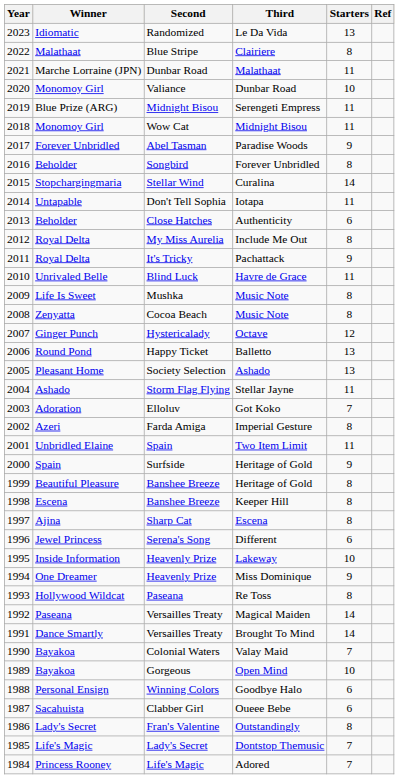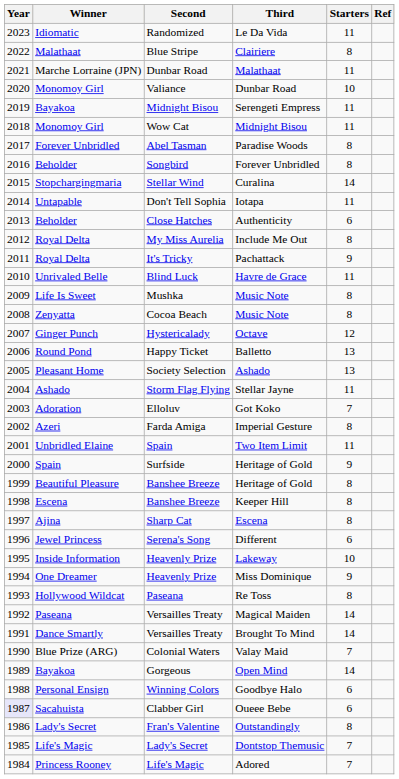Le Da Vida | Starters: 13 -> 11
Serengeti Empress | Winner: Blue Prize (ARG) -> Bayakoa
Paradise Woods | Starters: 9 -> 8
Valay Maid | Winner: Bayakoa -> Blue Prize (ARG)
Open Mind | Starters: 10 -> 14
Oueee Bebe | Year: no background -> lavender background
